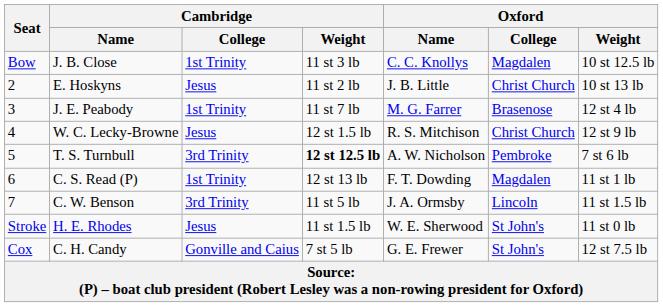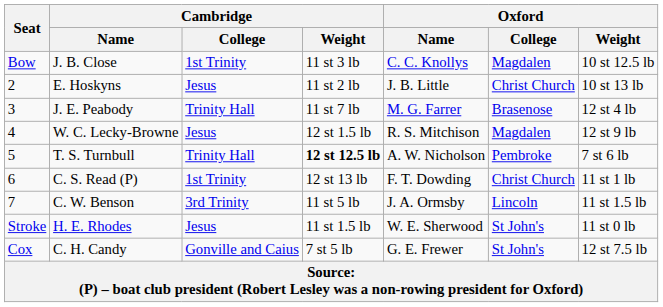J. E. Peabody | Cambridge / College: 1st Trinity -> Trinity Hall
W. C. Lecky-Browne | Oxford / College: Christ Church -> Magdalen
T. S. Turnbull | Cambridge / College: 3rd Trinity -> Trinity Hall
C. S. Read (P) | Oxford / College: Magdalen -> Christ Church
